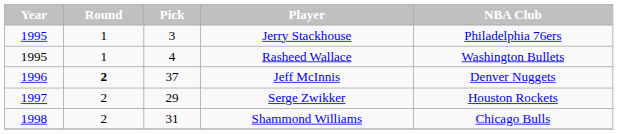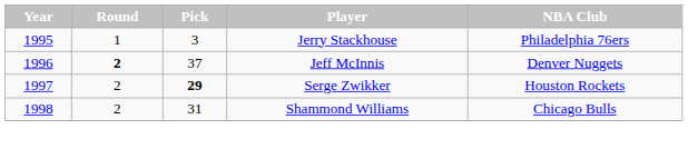- row: 1995 | 1 | 4 | Rasheed Wallace | Washington Bullets
Serge Zwikker | Pick: normal -> bold
